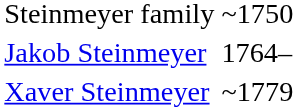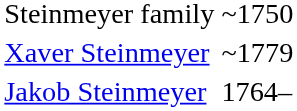rows swapped: Jakob Steinmeyer <-> Xaver Steinmeyer
